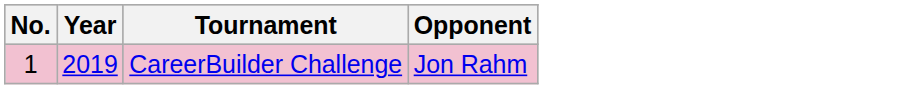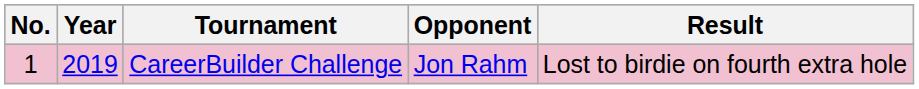+ column: Result | Lost to birdie on fourth extra hole
